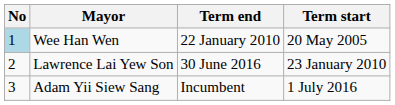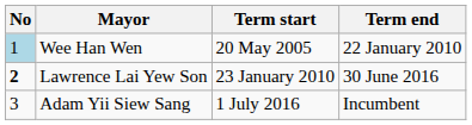columns swapped: Term start <-> Term end
Lawrence Lai Yew Son | No: normal -> bold
